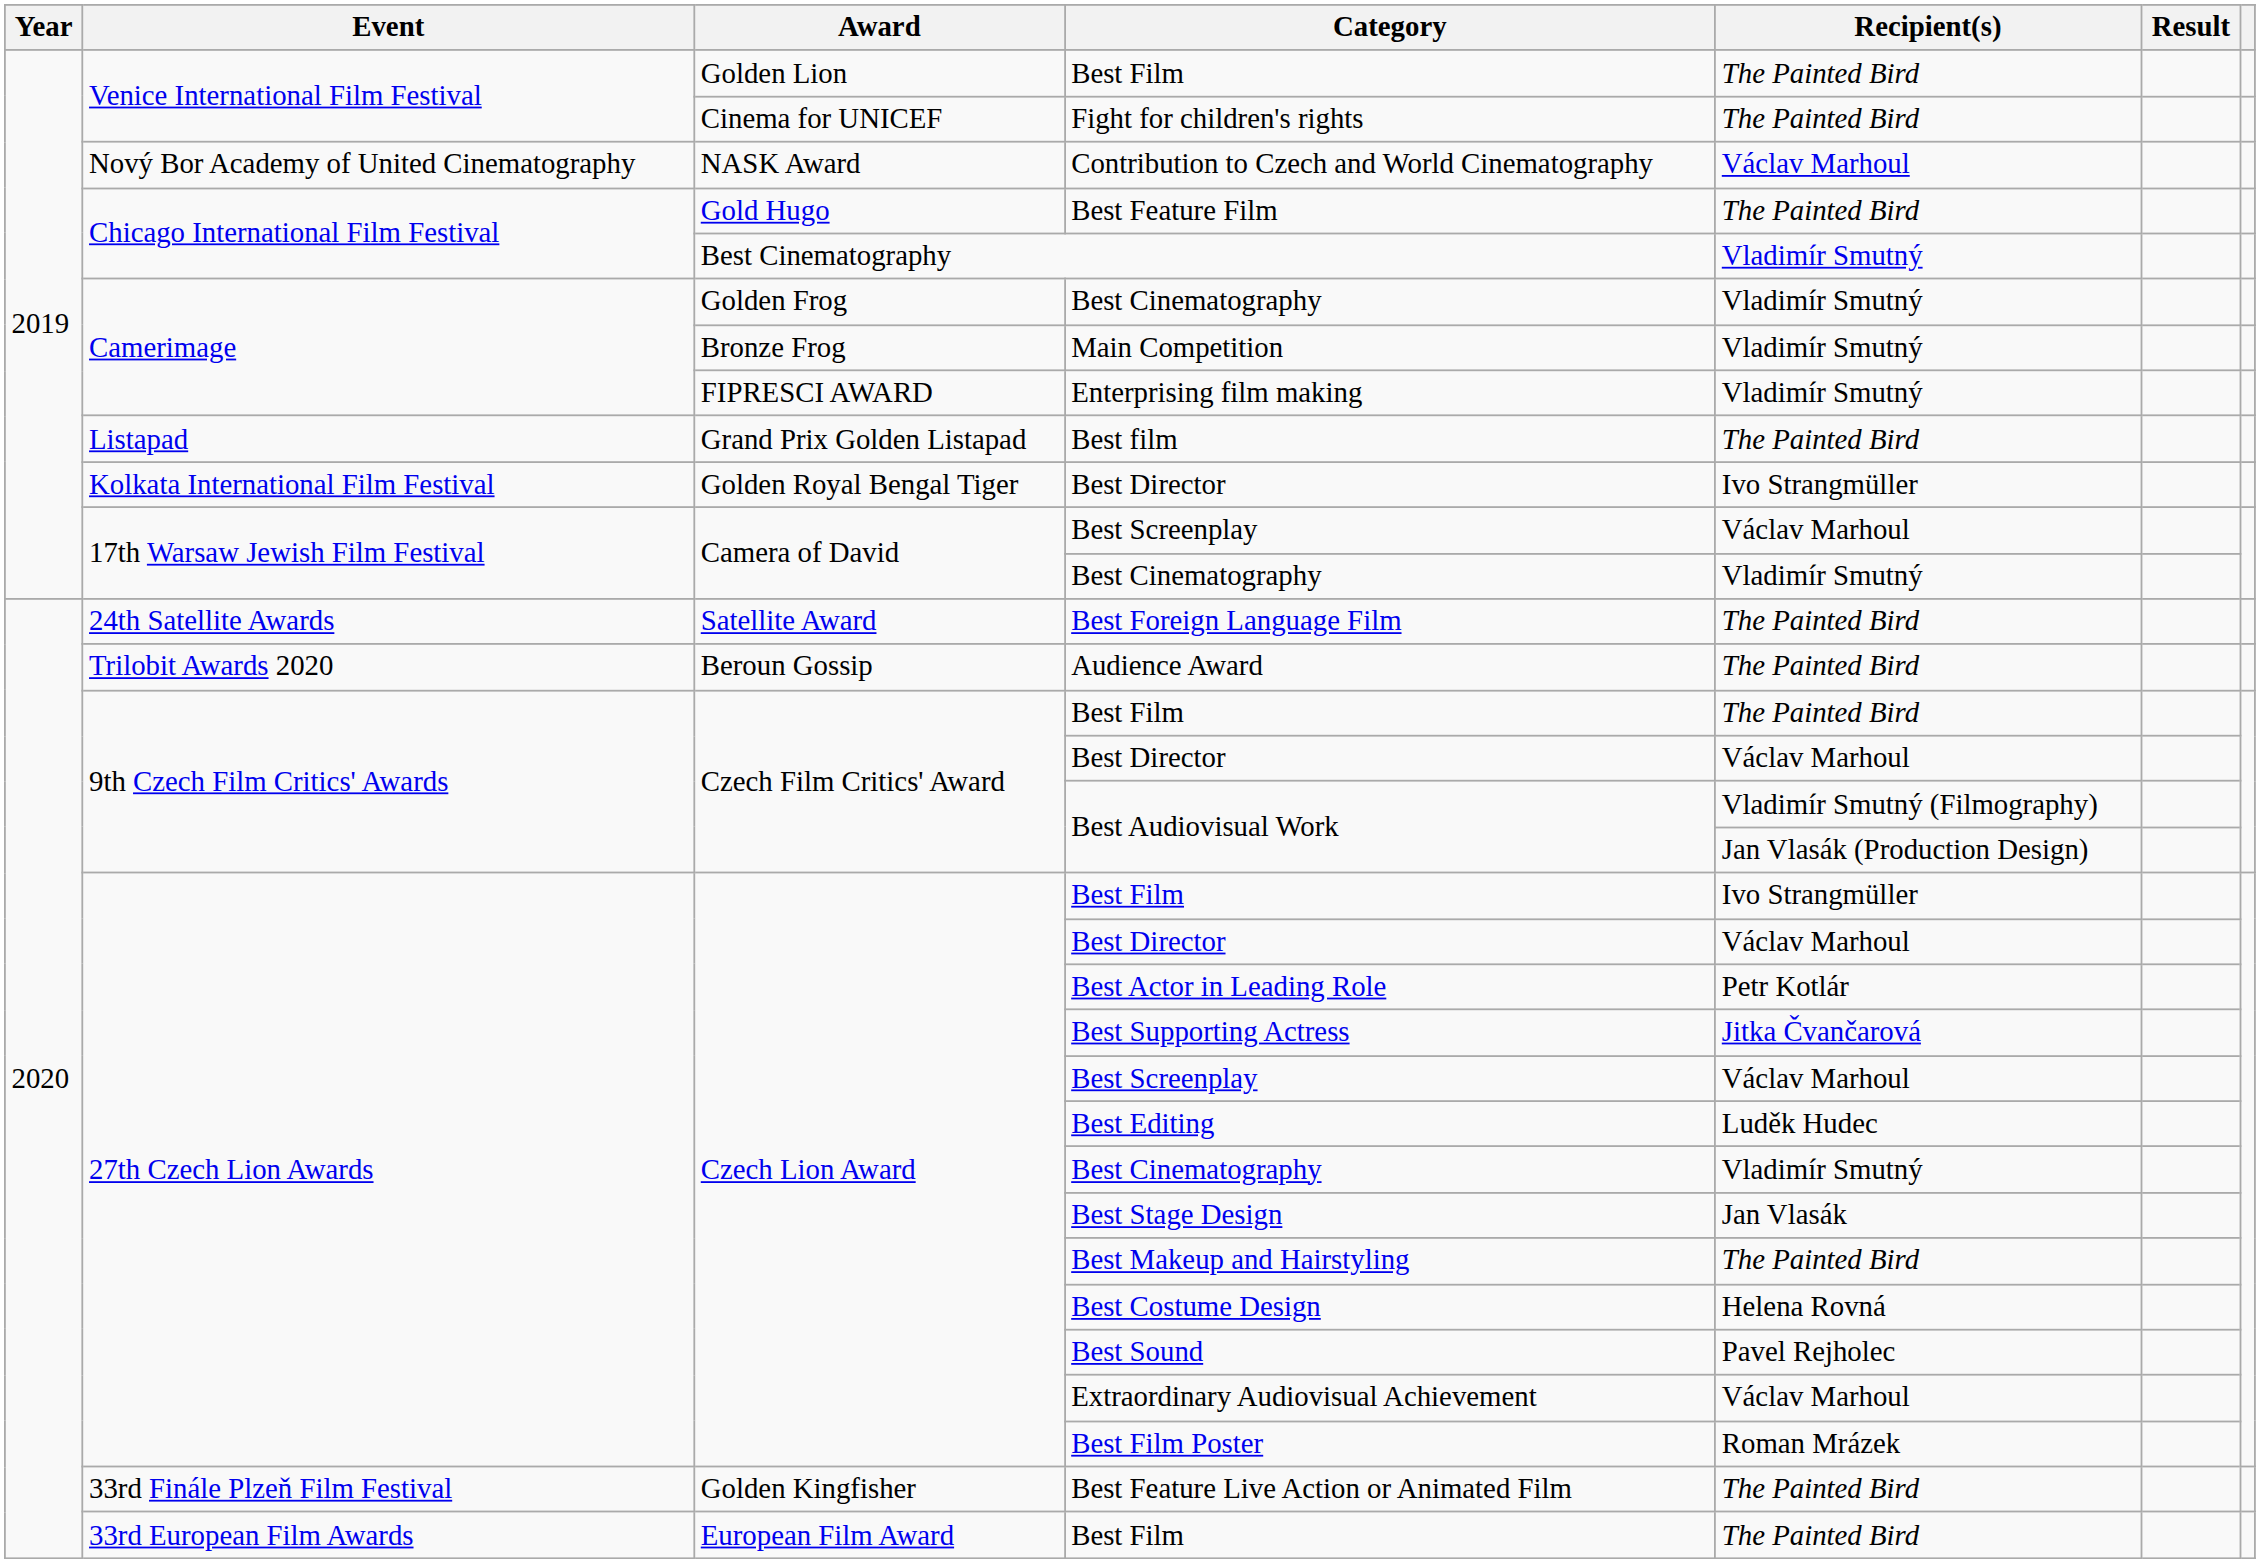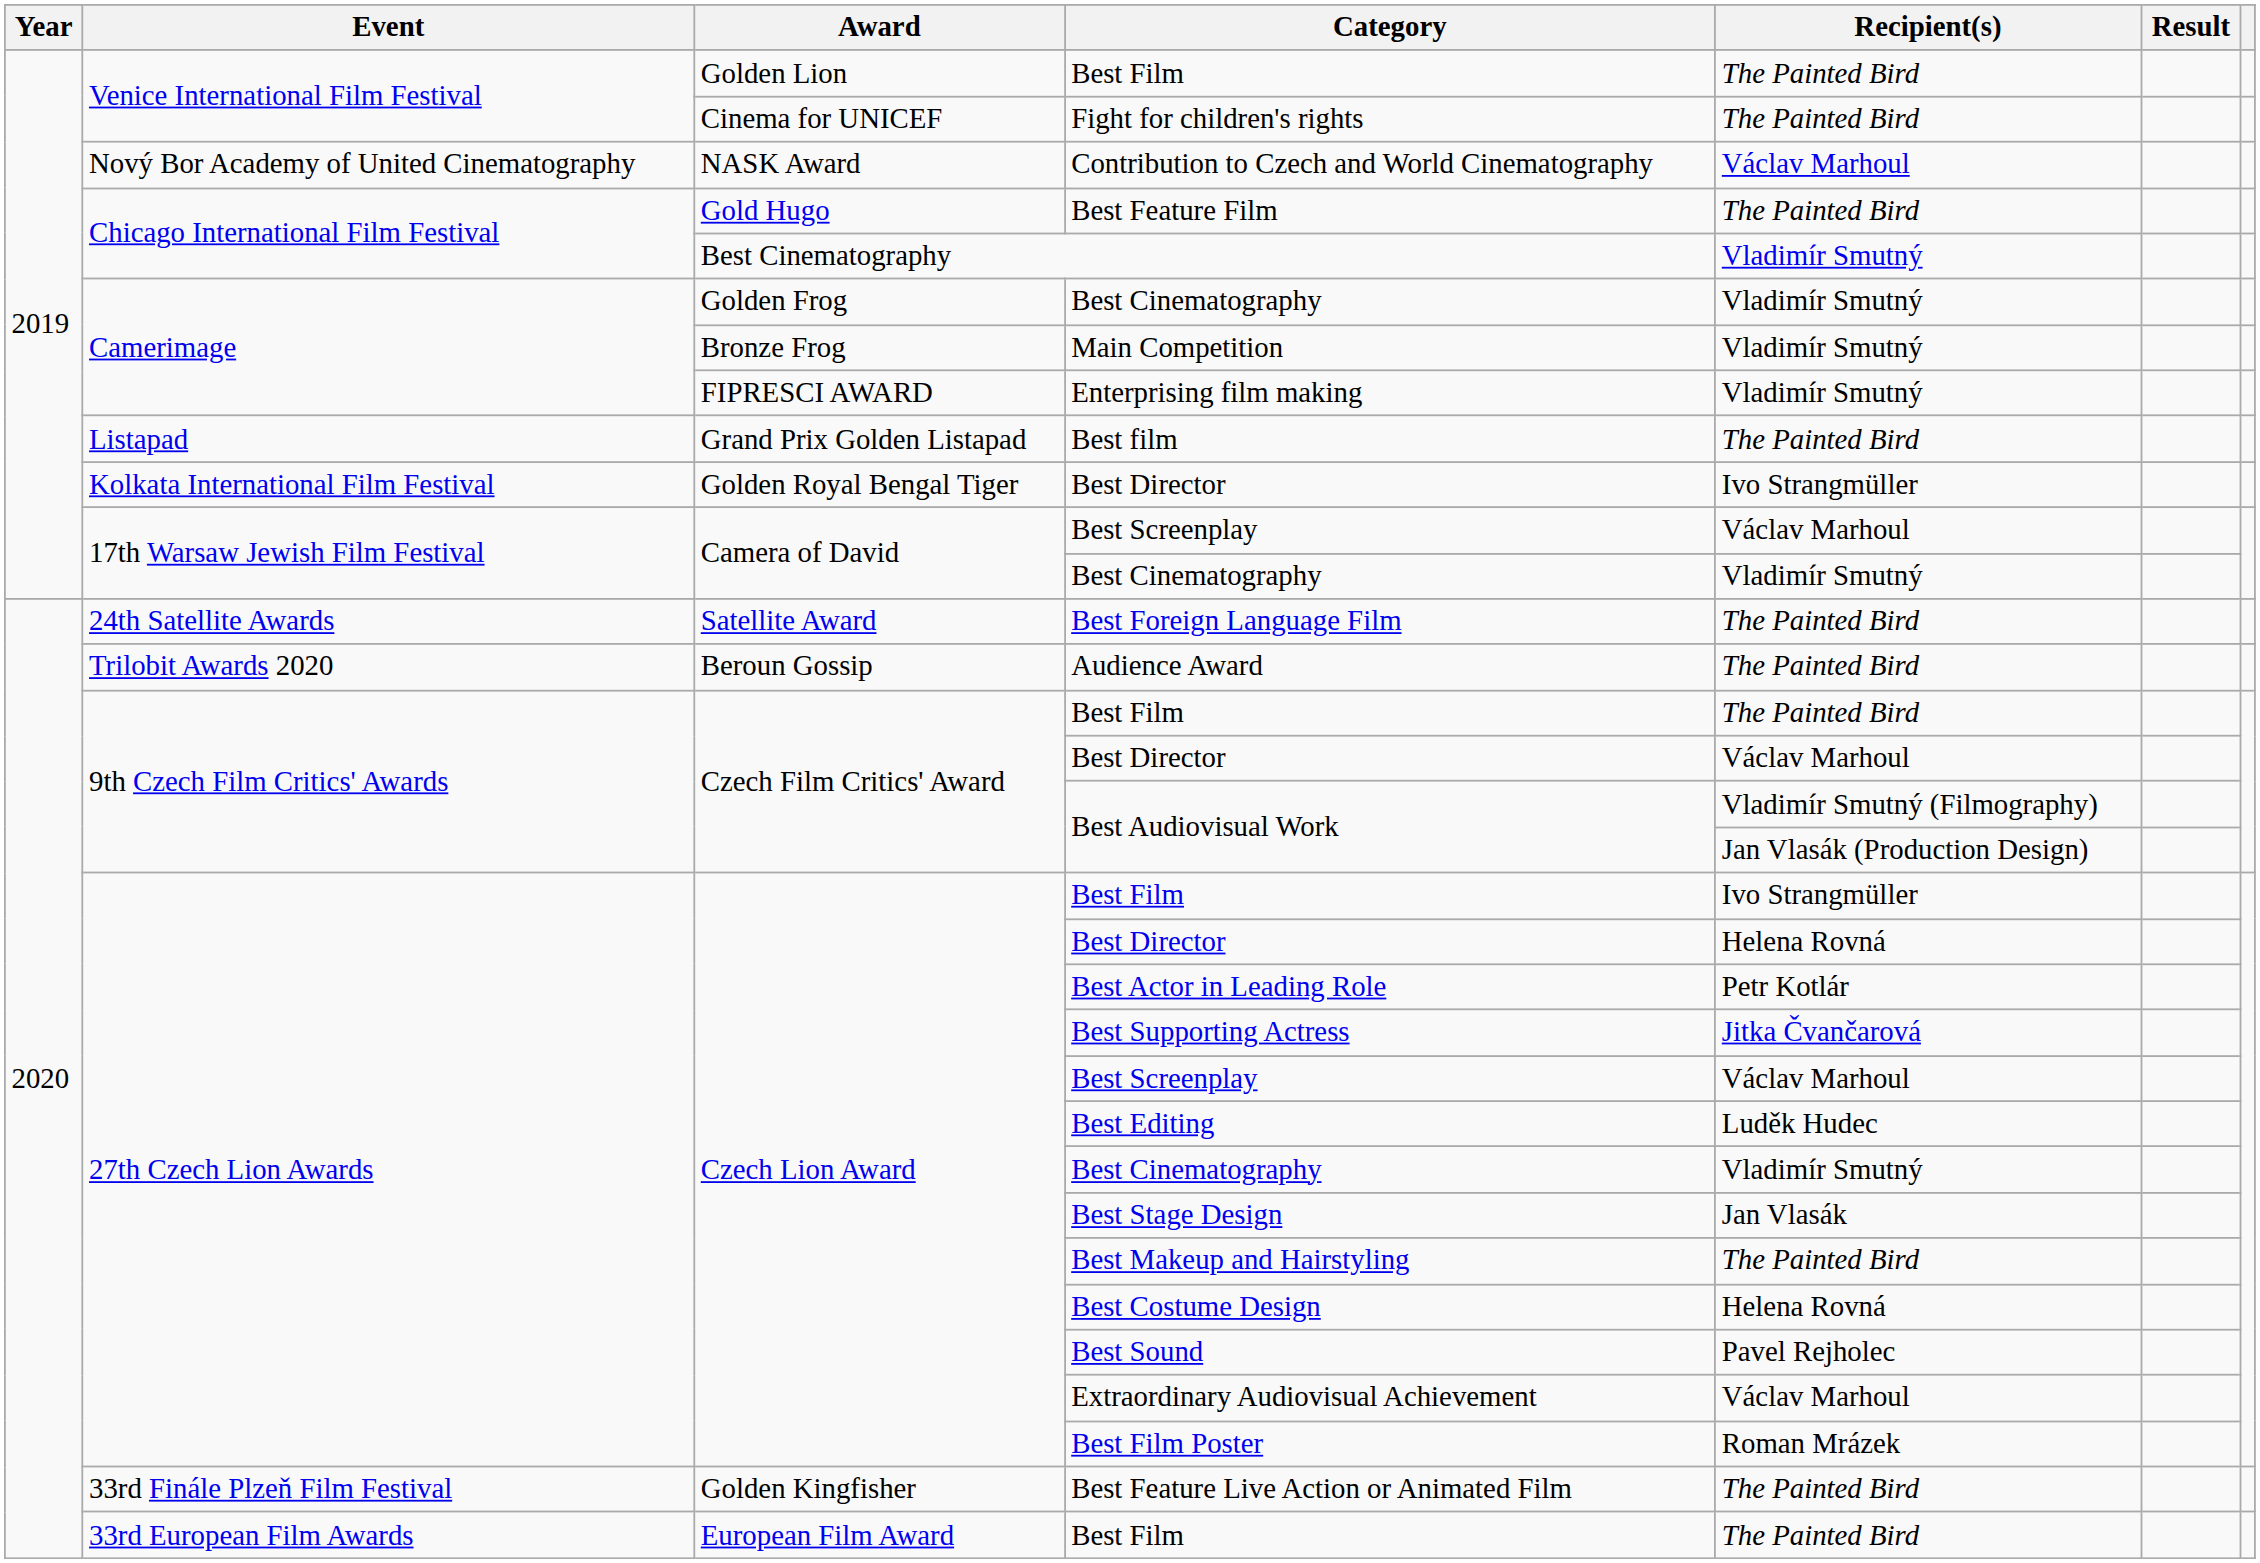Czech Lion Award / Best Director | Recipient(s): Václav Marhoul -> Helena Rovná
